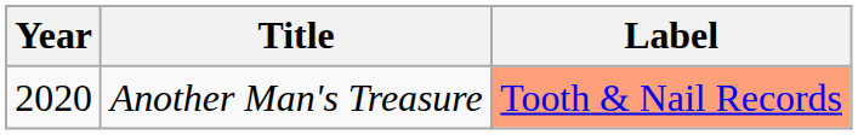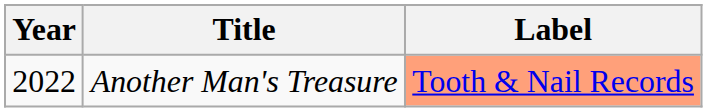Another Man's Treasure | Year: 2020 -> 2022
